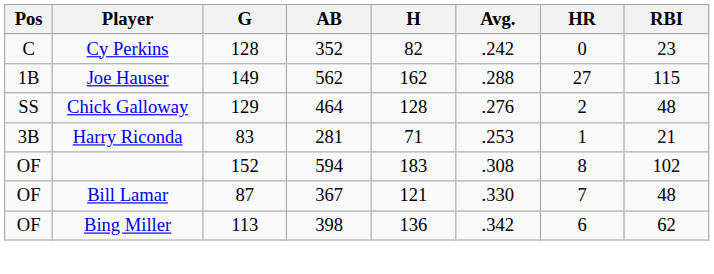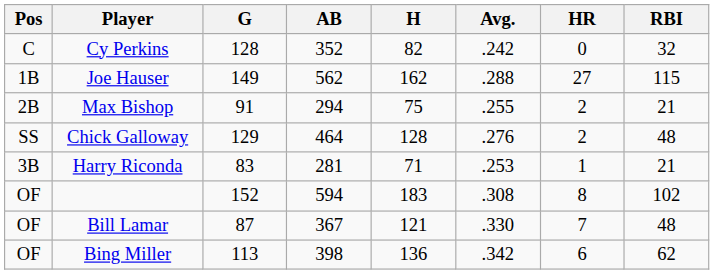Cy Perkins | RBI: 23 -> 32
+ row: 2B | Max Bishop | 91 | 294 | 75 | .255 | 2 | 21
